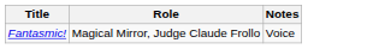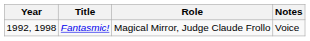+ column: Year | 1992, 1998
